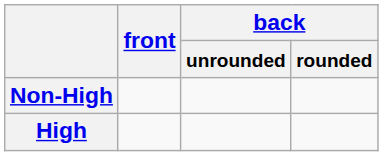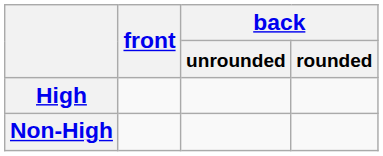rows swapped: High <-> Non-High
